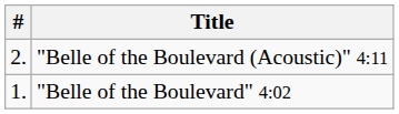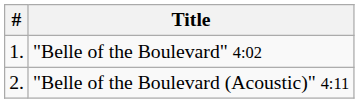rows swapped: "Belle of the Boulevard" 4:02 <-> "Belle of the Boulevard (Acoustic)" 4:11
